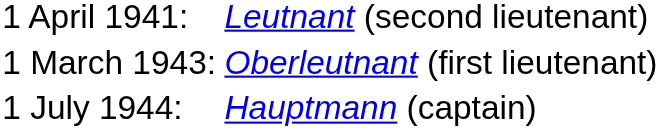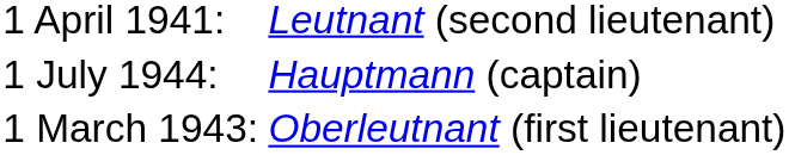rows swapped: 1 March 1943: <-> 1 July 1944:
